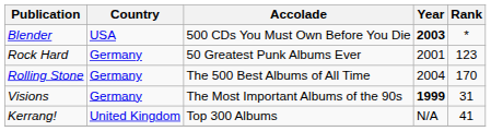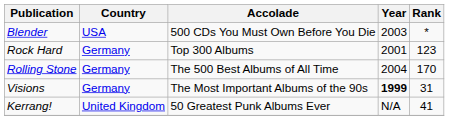Blender | Year: bold -> normal
Rock Hard | Accolade: 50 Greatest Punk Albums Ever -> Top 300 Albums
Kerrang! | Accolade: Top 300 Albums -> 50 Greatest Punk Albums Ever
